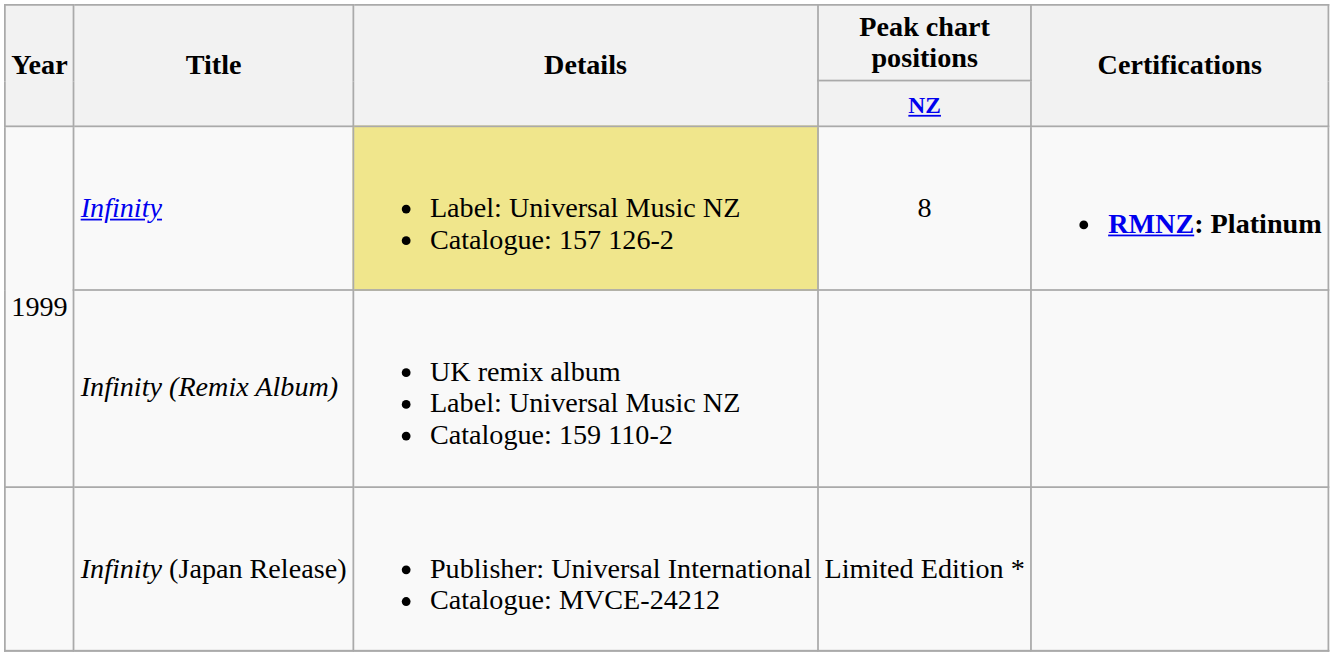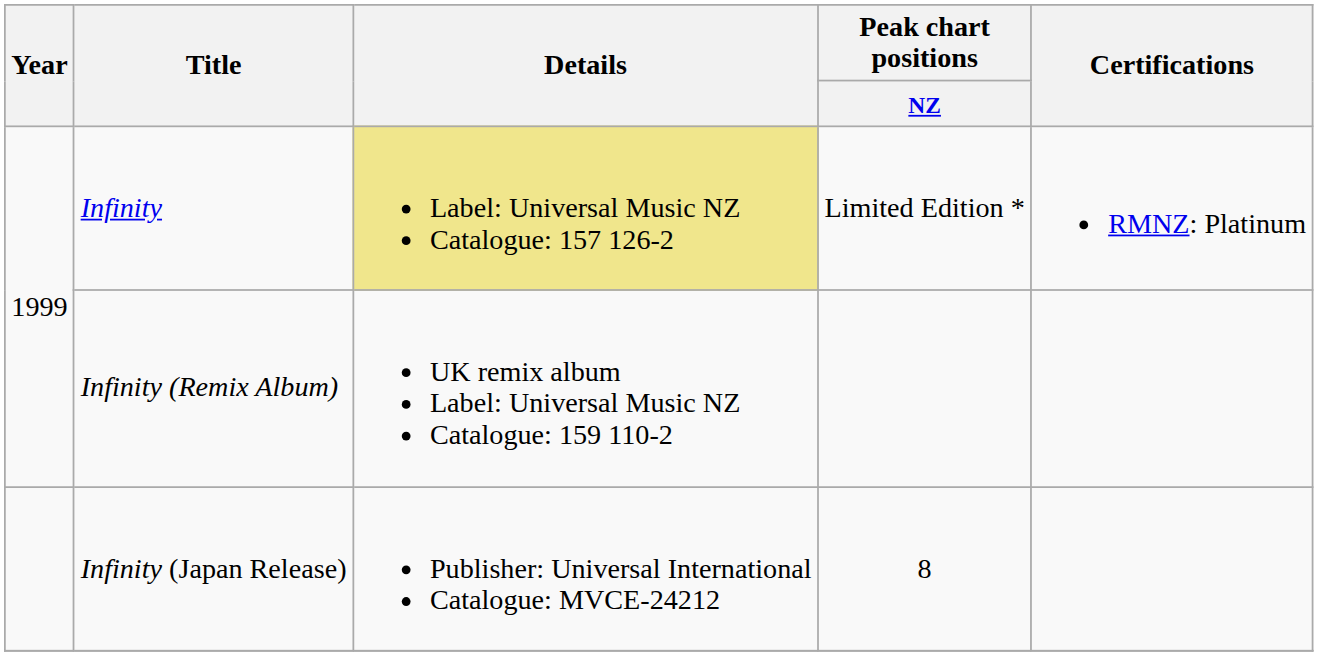Infinity | Peak chart positions / NZ: 8 -> Limited Edition *
Infinity | Certifications: bold -> normal
Infinity (Japan Release) | Peak chart positions / NZ: Limited Edition * -> 8
